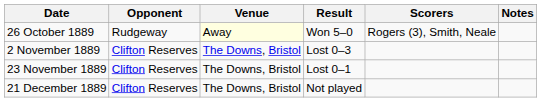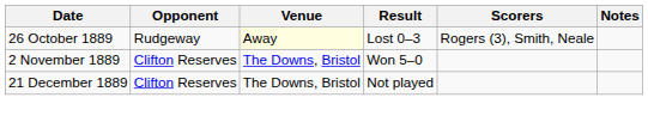26 October 1889 | Result: Won 5–0 -> Lost 0–3
2 November 1889 | Result: Lost 0–3 -> Won 5–0
- row: 23 November 1889 | Clifton Reserves | The Downs, Bristol | Lost 0–1
